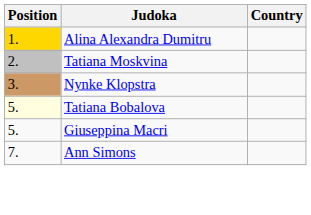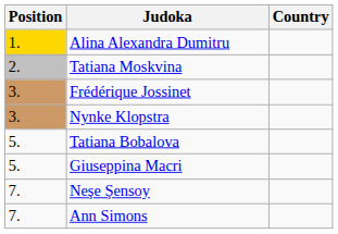+ row: 3. | Frédérique Jossinet
Tatiana Bobalova | Position: lightyellow background -> no background
+ row: 7. | Neşe Şensoy
